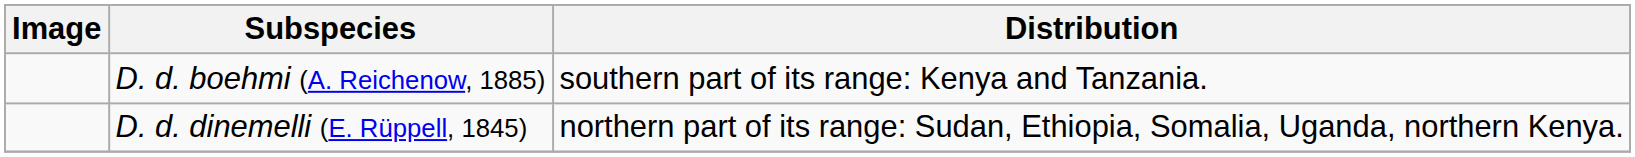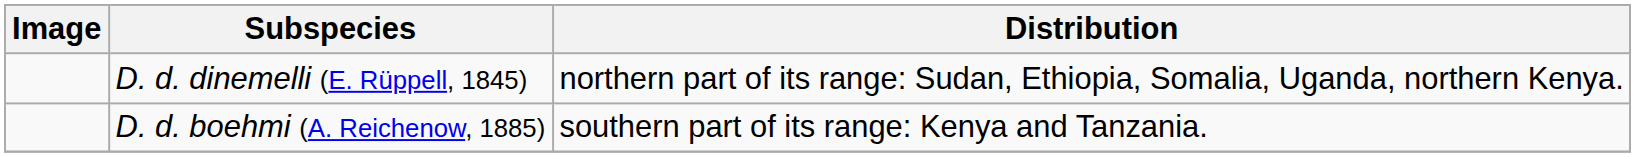rows swapped: D. d. dinemelli (E. Rüppell, 1845) <-> D. d. boehmi (A. Reichenow, 1885)
